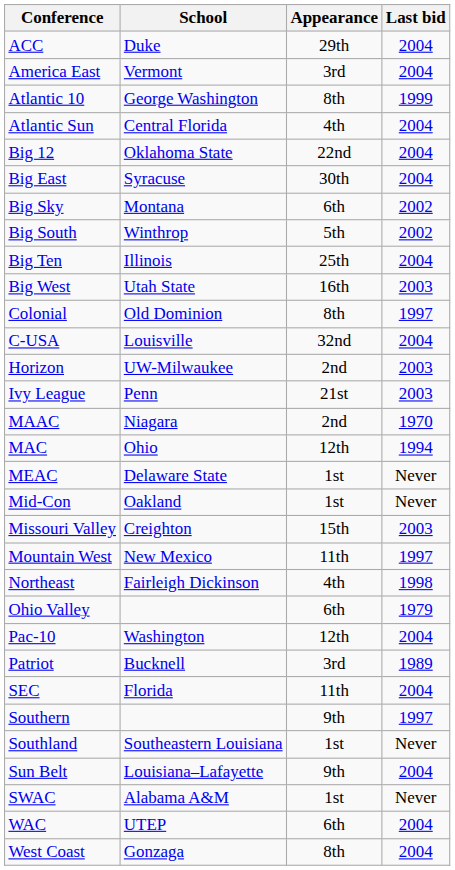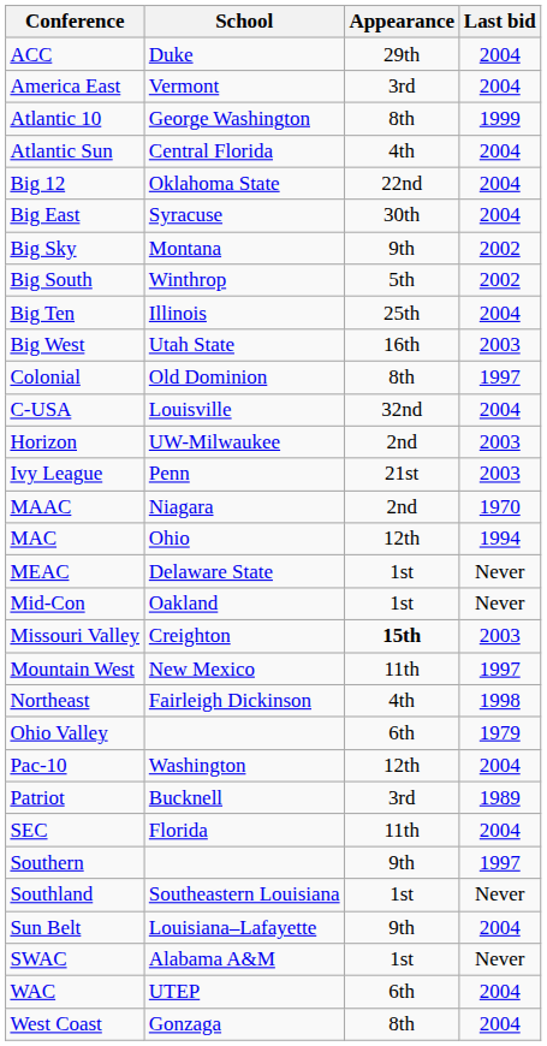Big Sky | Appearance: 6th -> 9th
Missouri Valley | Appearance: normal -> bold
